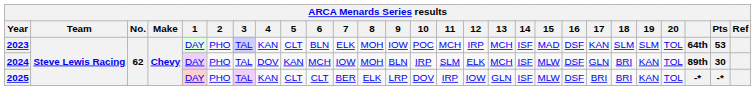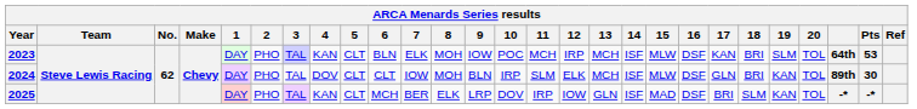2023 | 15: MAD -> MLW
2023 | 18: SLM -> BRI
2024 | 5: KAN -> CLT
2024 | 6: MCH -> CLT
2025 | 6: CLT -> MCH
2025 | 15: MLW -> MAD
2025 | 18: BRI -> SLM
